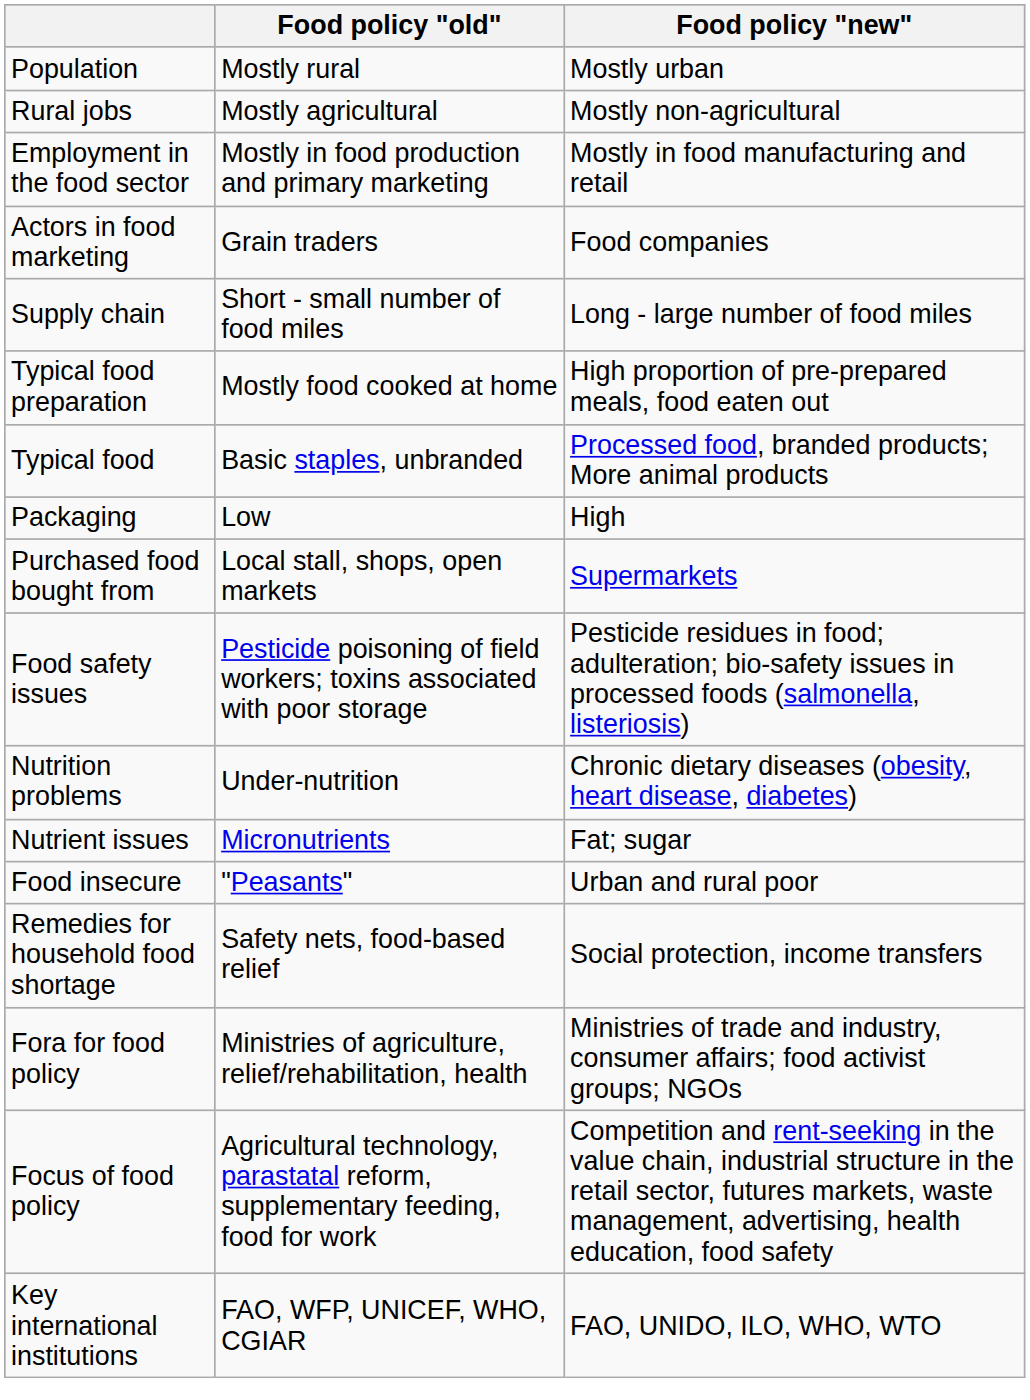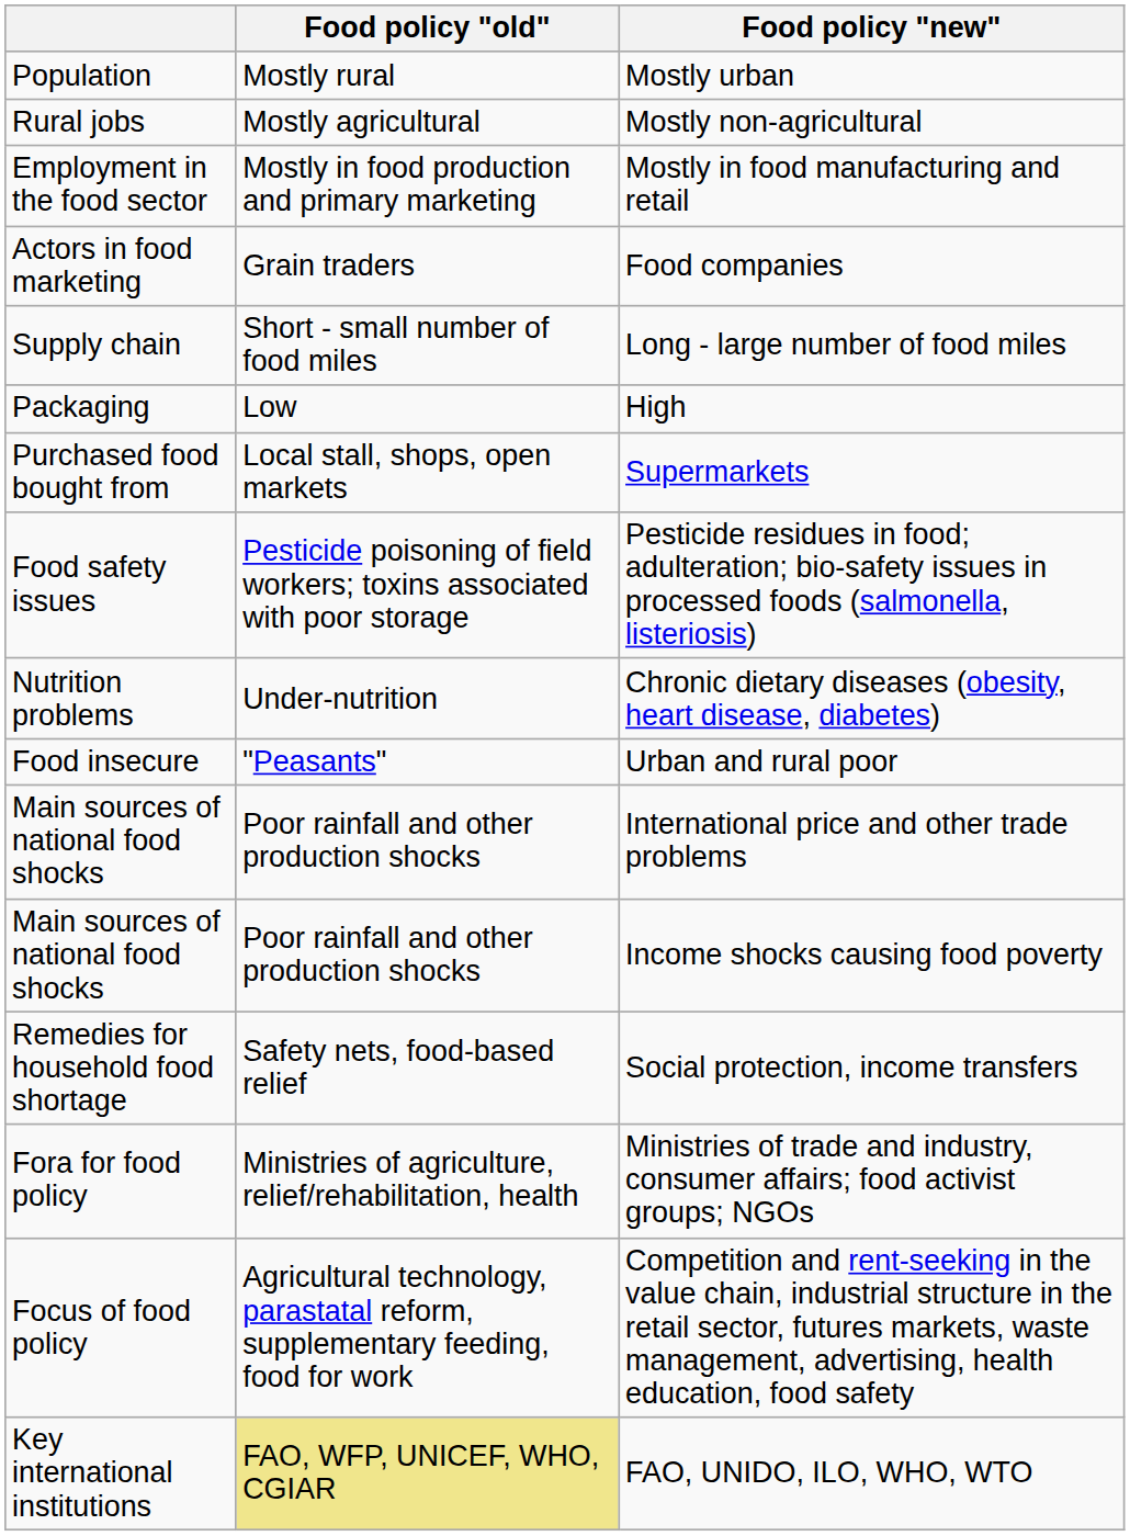- row: Typical food preparation | Mostly food cooked at home | High proportion of pre-prepared meals, food eaten out
- row: Typical food | Basic staples, unbranded | Processed food, branded products; More animal products
- row: Nutrient issues | Micronutrients | Fat; sugar
+ row: Main sources of national food shocks | Poor rainfall and other production shocks | International price and other trade problems
+ row: Main sources of national food shocks | Poor rainfall and other production shocks | Income shocks causing food poverty
FAO, UNIDO, ILO, WHO, WTO | Food policy "old": no background -> khaki background
